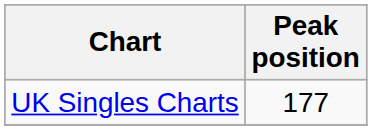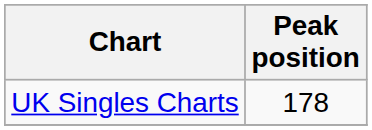UK Singles Charts | Peak position: 177 -> 178
